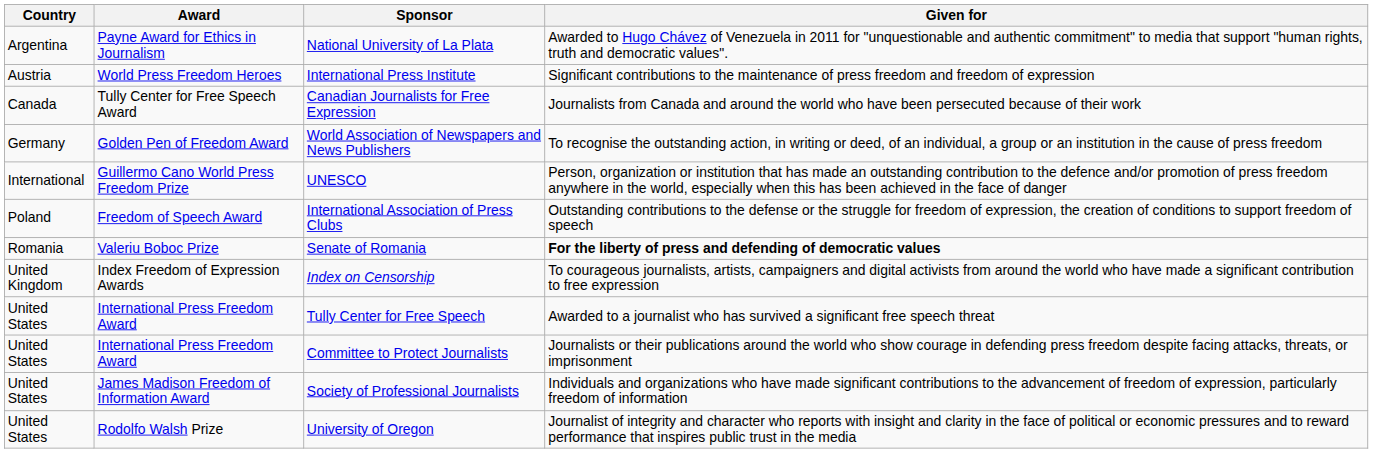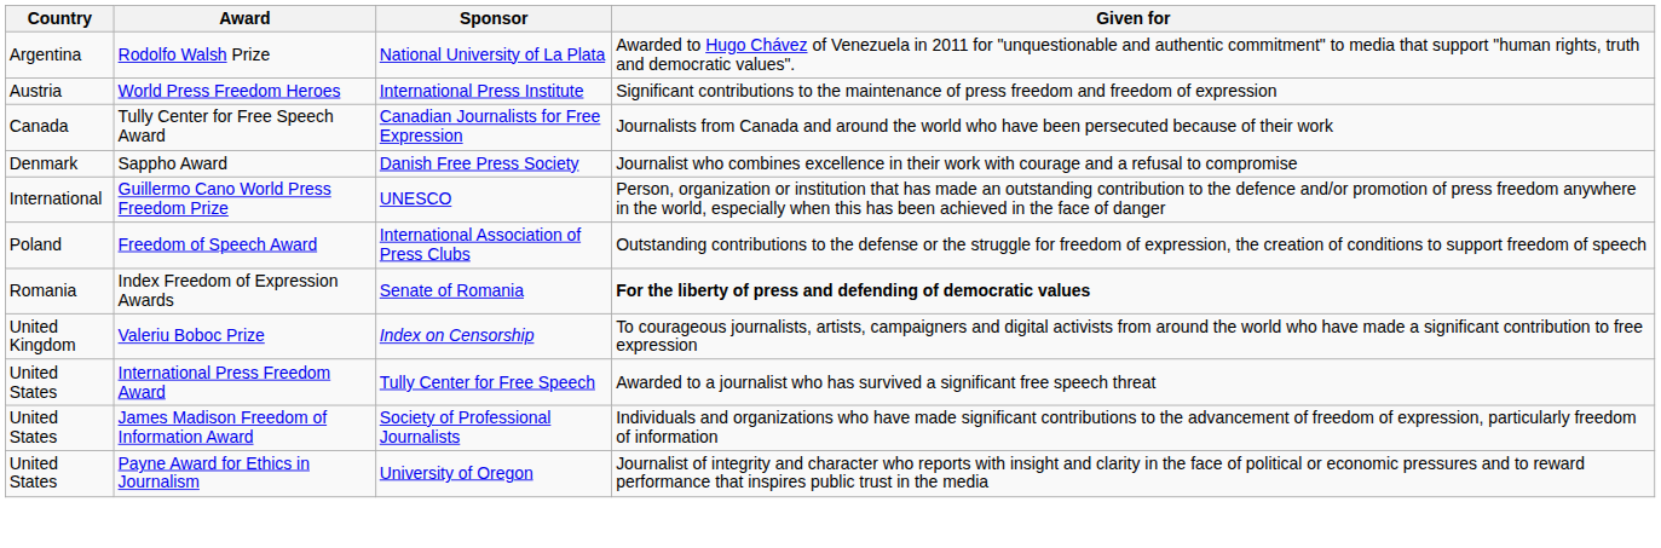National University of La Plata | Award: Payne Award for Ethics in Journalism -> Rodolfo Walsh Prize
+ row: Denmark | Sappho Award | Danish Free Press Society | Journalist who combines excellence in their work with courage and a refusal to compromise
- row: Germany | Golden Pen of Freedom Award | World Association of Newspapers and News Publishers | To recognise the outstanding action, in writing or deed, of an individual, a group or an institution in the cause of press freedom
Senate of Romania | Award: Valeriu Boboc Prize -> Index Freedom of Expression Awards
Index on Censorship | Award: Index Freedom of Expression Awards -> Valeriu Boboc Prize
- row: United States | International Press Freedom Award | Committee to Protect Journalists | Journalists or their publications around the world who show courage in defending press freedom despite facing attacks, threats, or imprisonment
University of Oregon | Award: Rodolfo Walsh Prize -> Payne Award for Ethics in Journalism
